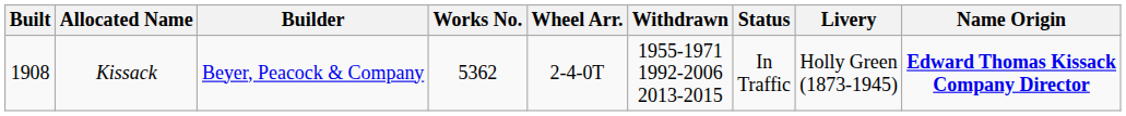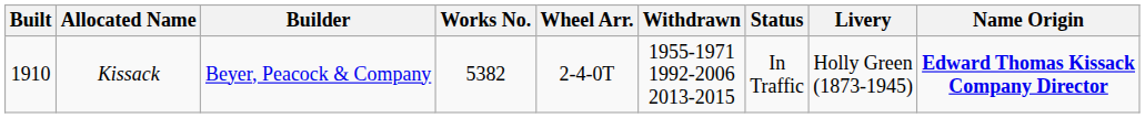Kissack | Built: 1908 -> 1910
Kissack | Works No.: 5362 -> 5382
